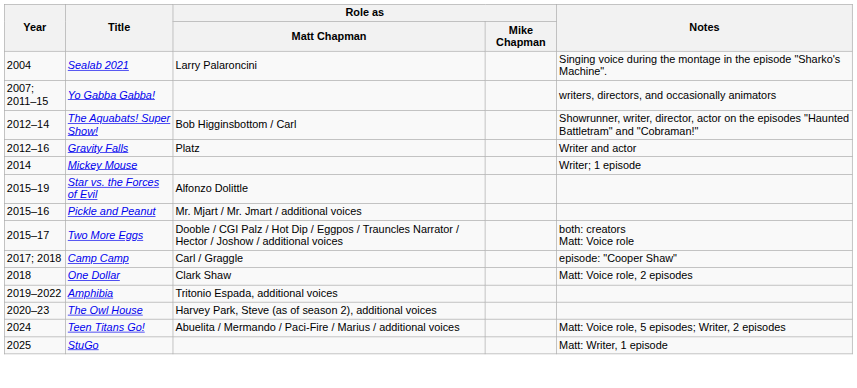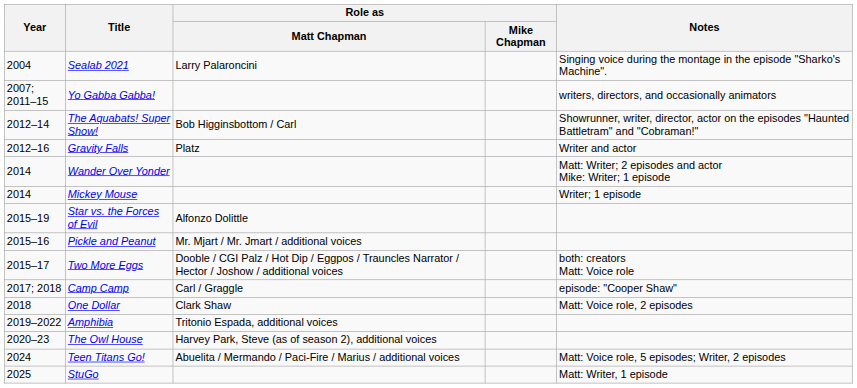+ row: 2014 | Wander Over Yonder | Matt: Writer; 2 episodes and actor Mike: Writer; 1 episode
